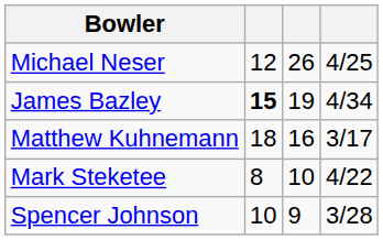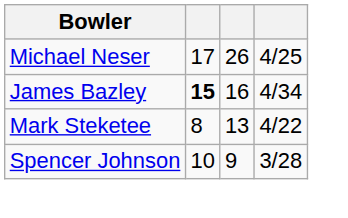Michael Neser | column 2: 12 -> 17
James Bazley | column 3: 19 -> 16
- row: Matthew Kuhnemann | 18 | 16 | 3/17
Mark Steketee | column 3: 10 -> 13
